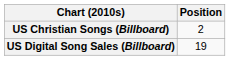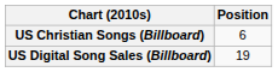US Christian Songs (Billboard) | Position: 2 -> 6
